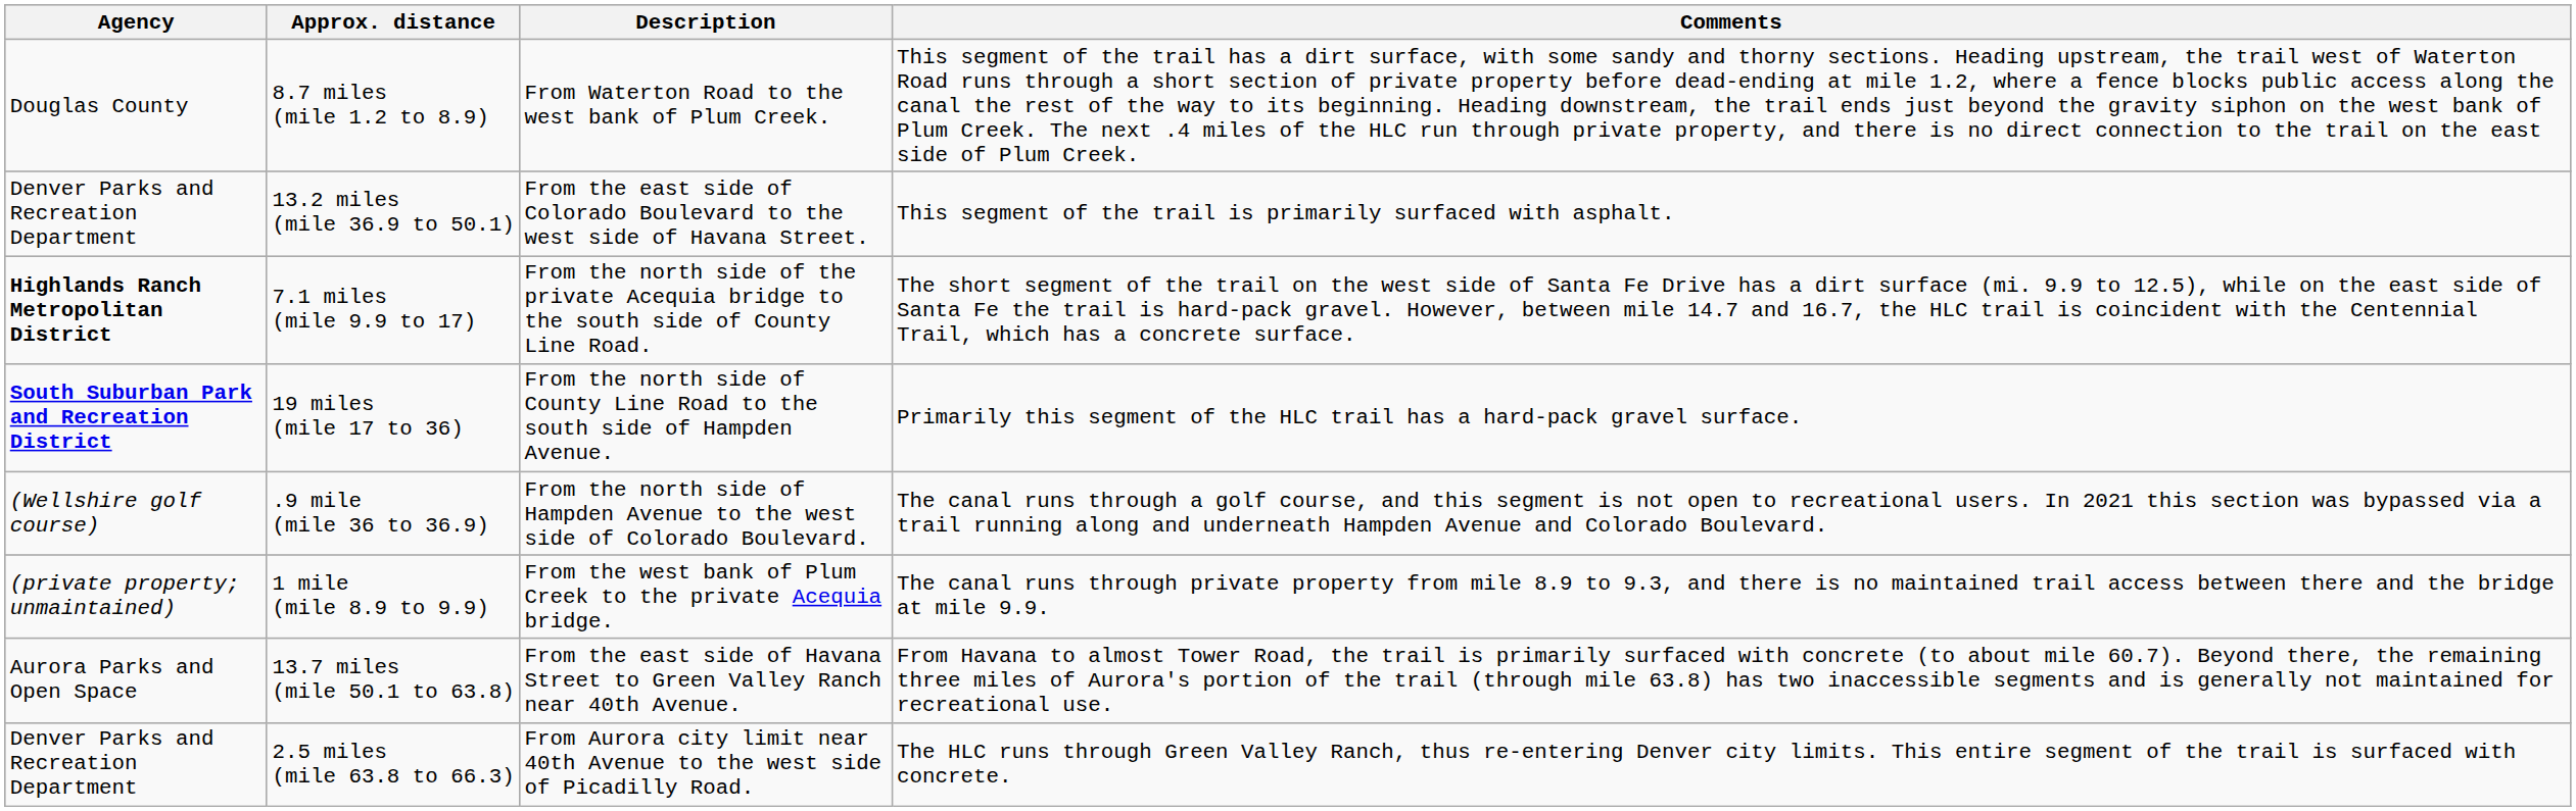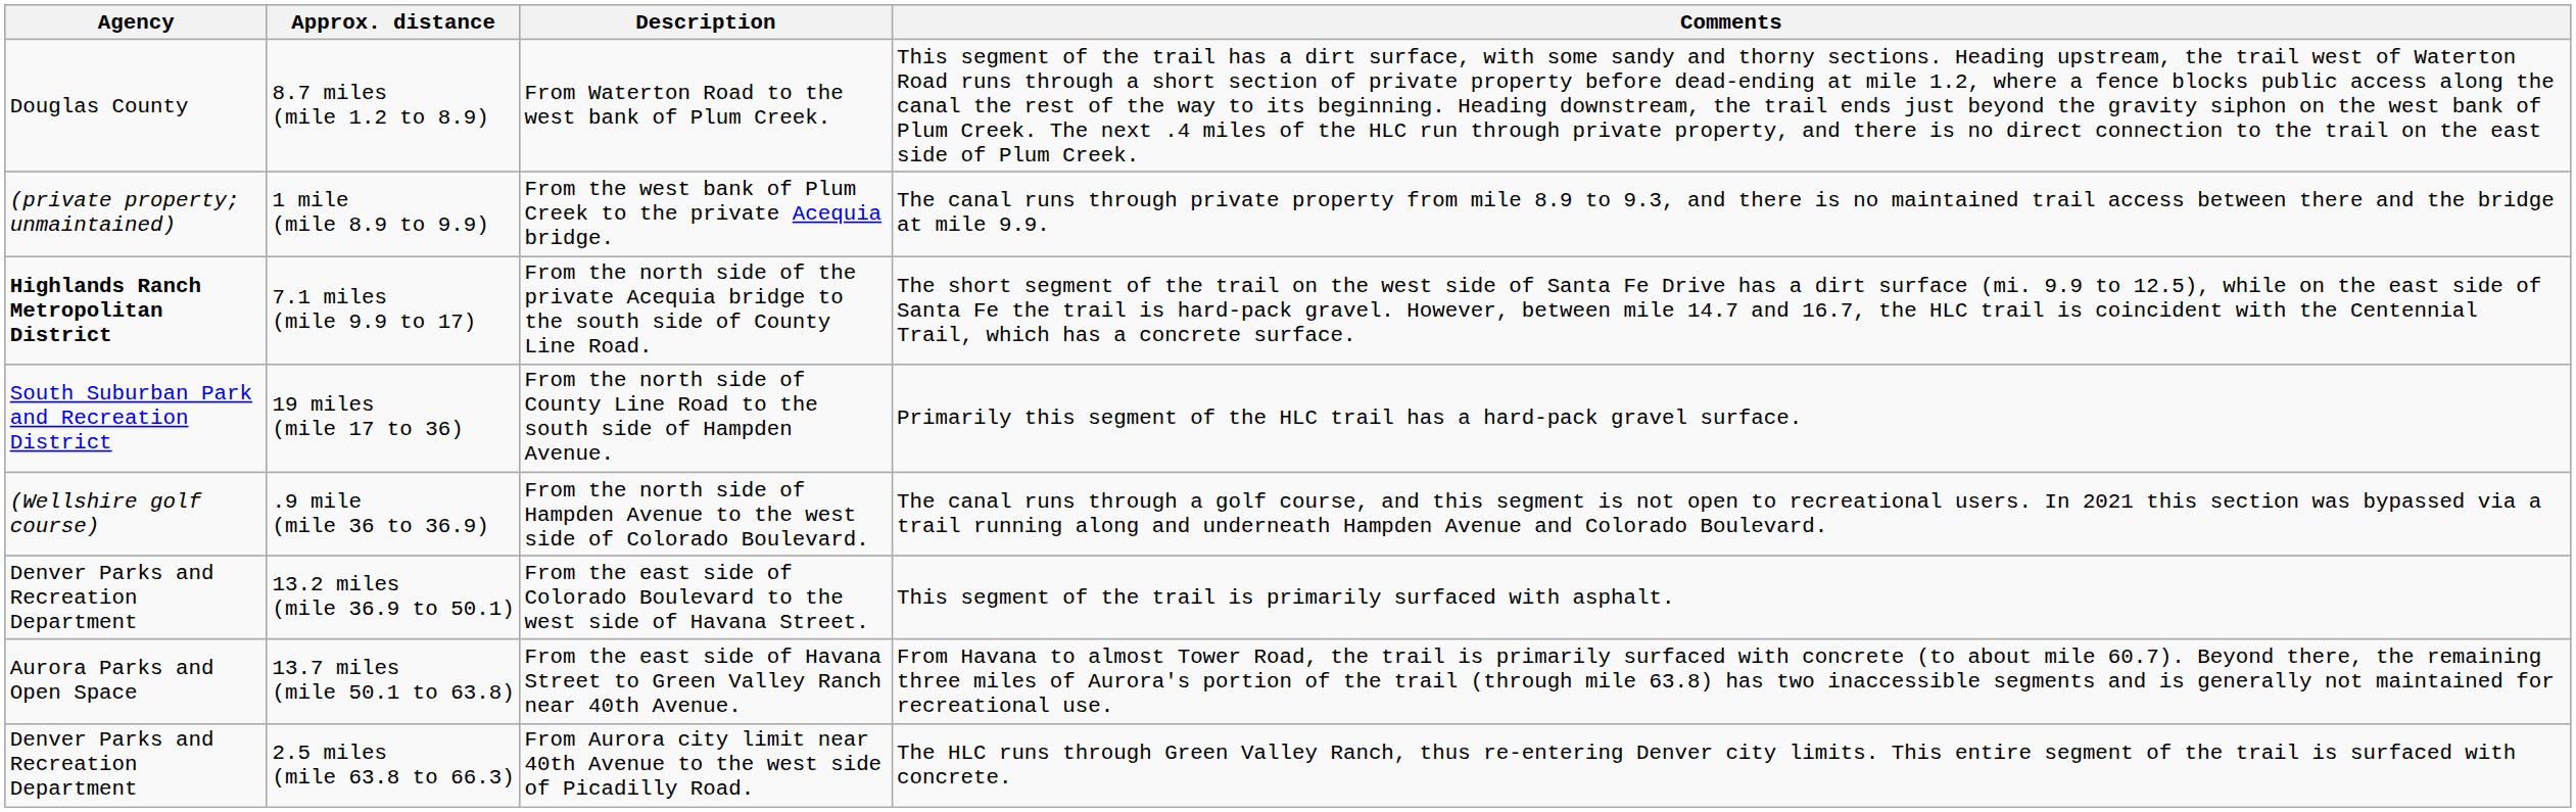rows swapped: 1 mile (mile 8.9 to 9.9) <-> 13.2 miles (mile 36.9 to 50.1)
19 miles (mile 17 to 36) | Agency: bold -> normal
